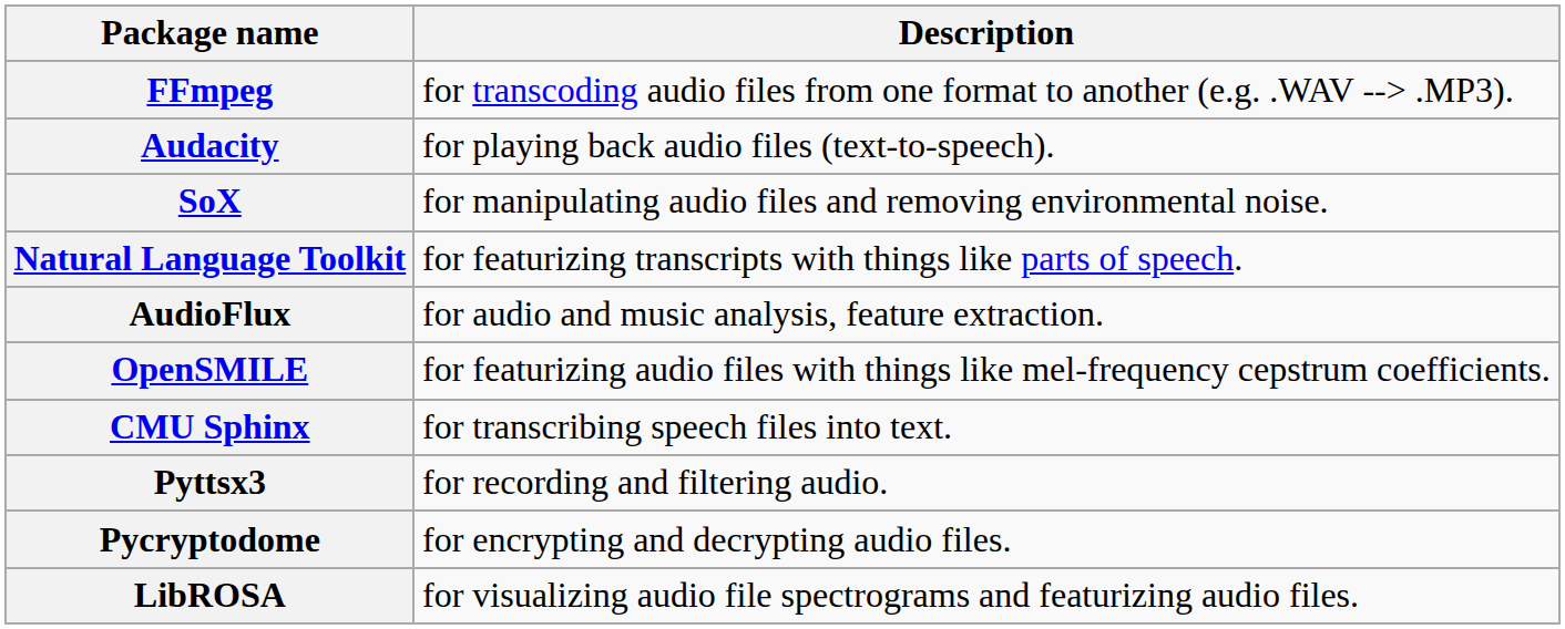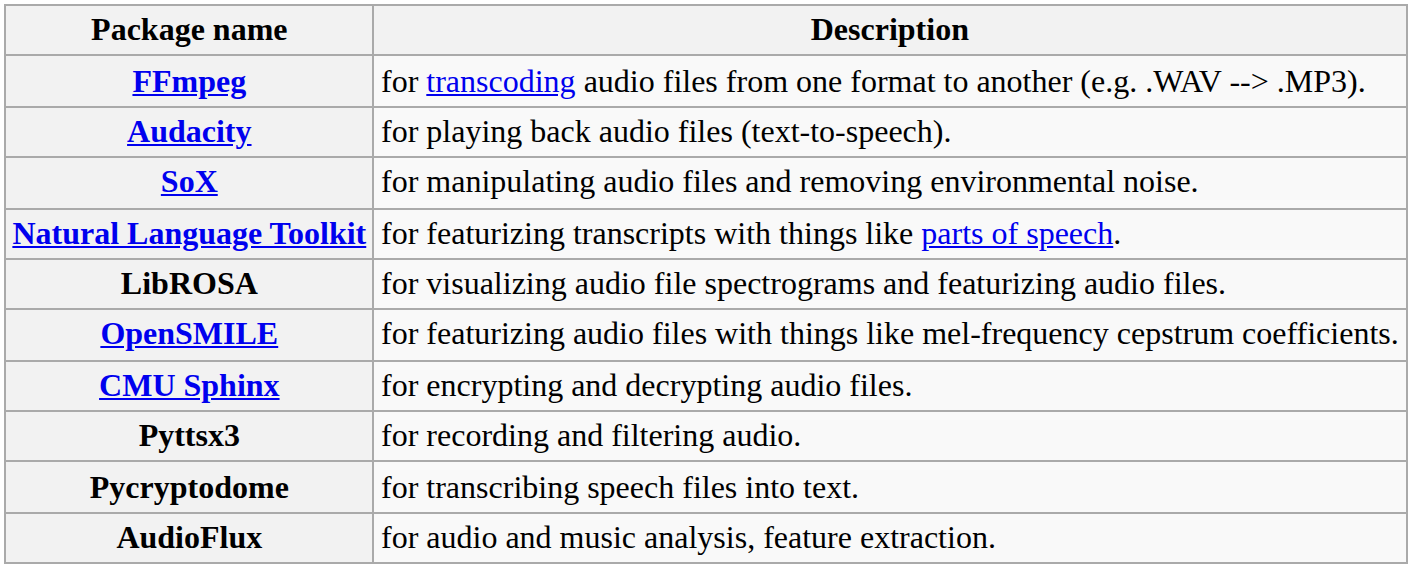rows swapped: LibROSA <-> AudioFlux
CMU Sphinx | Description: for transcribing speech files into text. -> for encrypting and decrypting audio files.
Pycryptodome | Description: for encrypting and decrypting audio files. -> for transcribing speech files into text.
